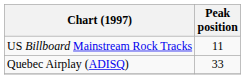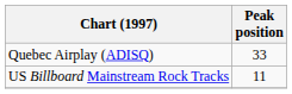rows swapped: Quebec Airplay (ADISQ) <-> US Billboard Mainstream Rock Tracks
